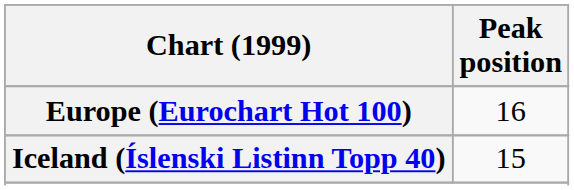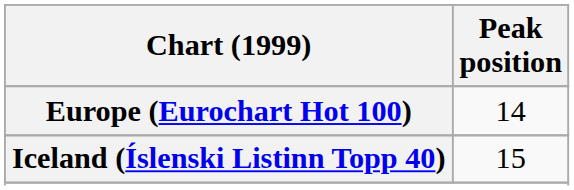Europe (Eurochart Hot 100) | Peak position: 16 -> 14
